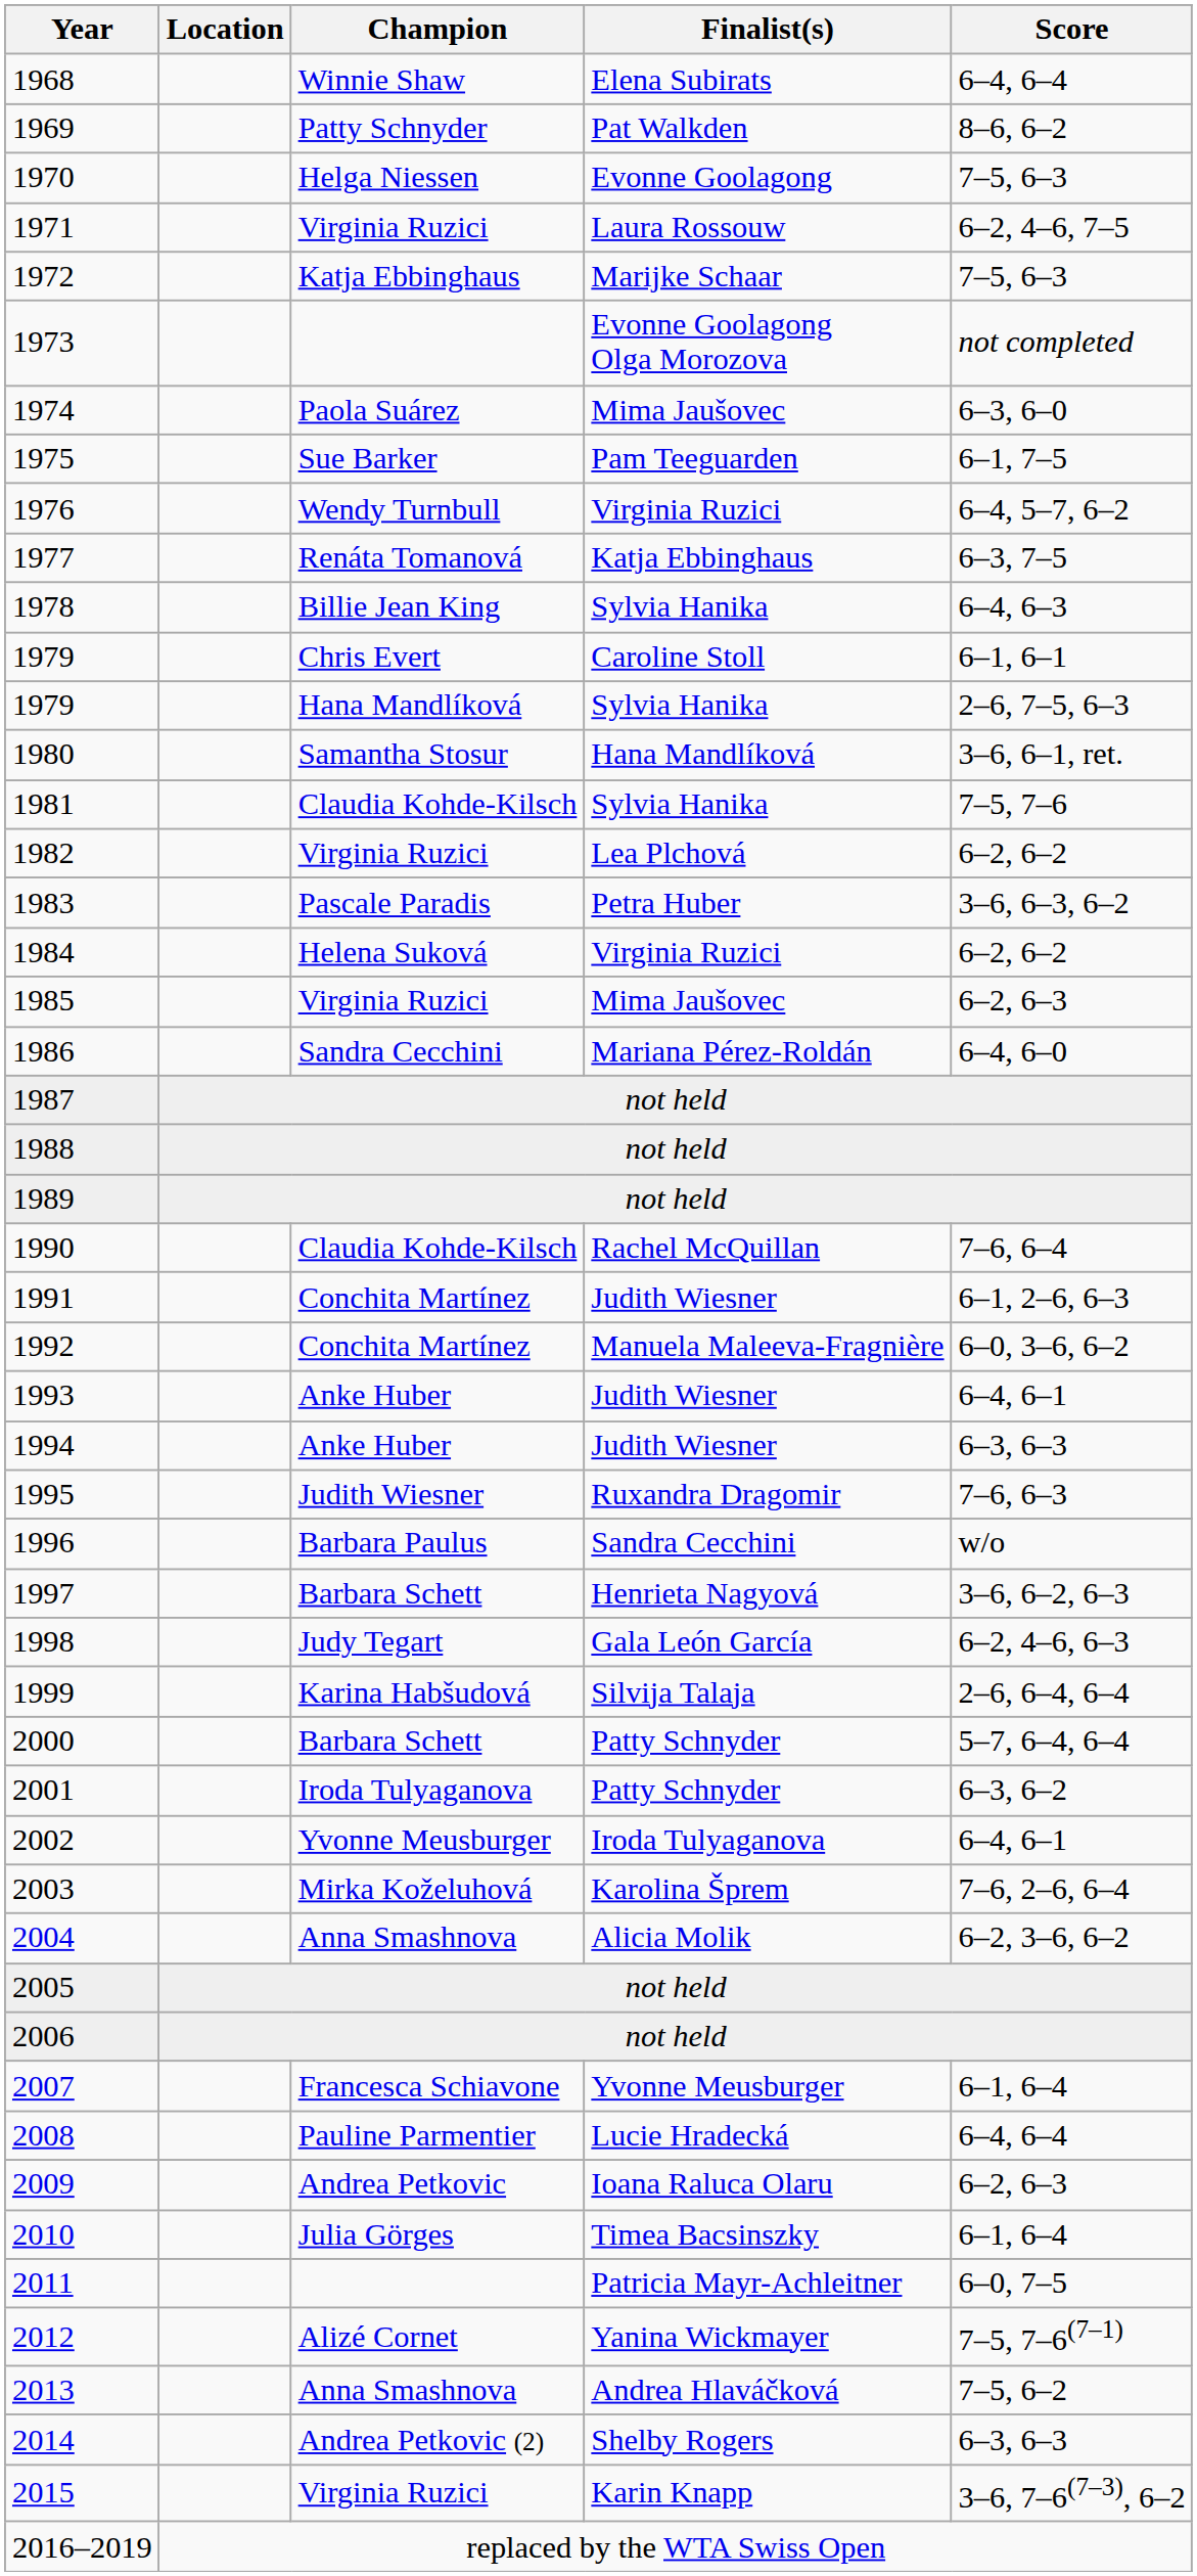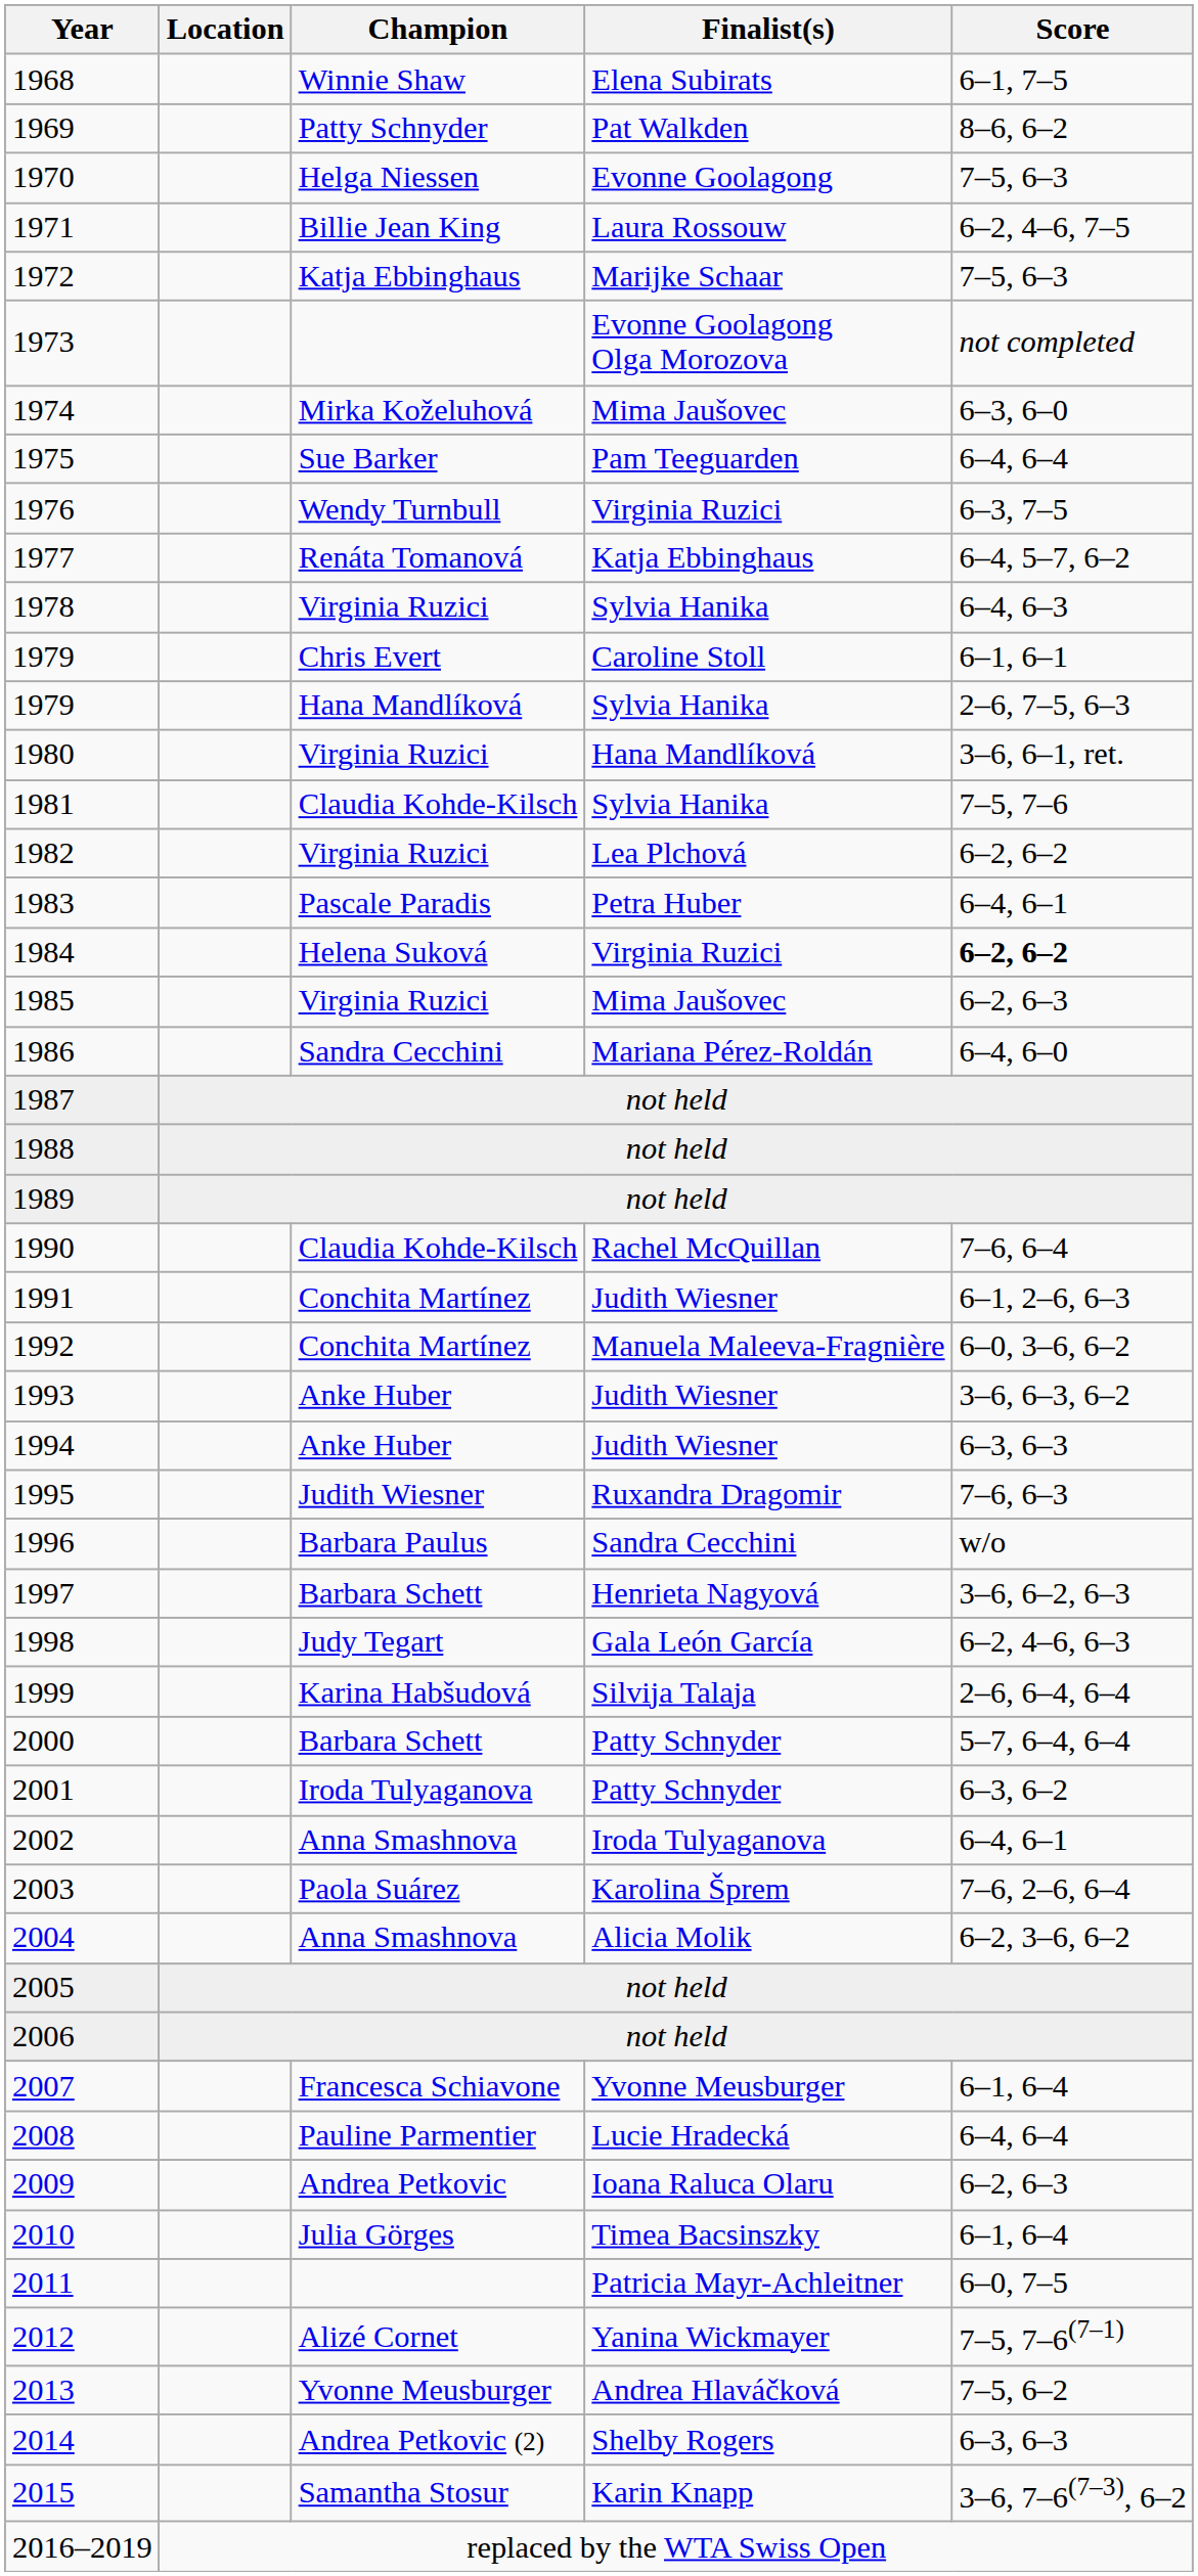1968 | Score: 6–4, 6–4 -> 6–1, 7–5
1971 | Champion: Virginia Ruzici -> Billie Jean King
1974 | Champion: Paola Suárez -> Mirka Koželuhová
1975 | Score: 6–1, 7–5 -> 6–4, 6–4
1976 | Score: 6–4, 5–7, 6–2 -> 6–3, 7–5
1977 | Score: 6–3, 7–5 -> 6–4, 5–7, 6–2
1978 | Champion: Billie Jean King -> Virginia Ruzici
1980 | Champion: Samantha Stosur -> Virginia Ruzici
1983 | Score: 3–6, 6–3, 6–2 -> 6–4, 6–1
1984 | Score: normal -> bold
1993 | Score: 6–4, 6–1 -> 3–6, 6–3, 6–2
2002 | Champion: Yvonne Meusburger -> Anna Smashnova
2003 | Champion: Mirka Koželuhová -> Paola Suárez
2013 | Champion: Anna Smashnova -> Yvonne Meusburger
2015 | Champion: Virginia Ruzici -> Samantha Stosur
